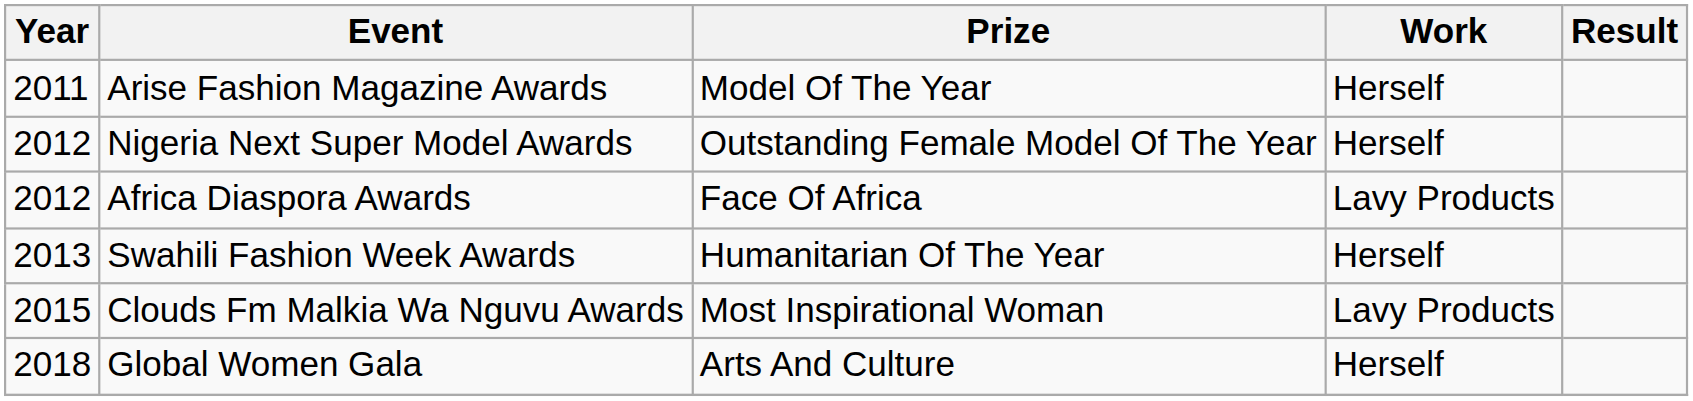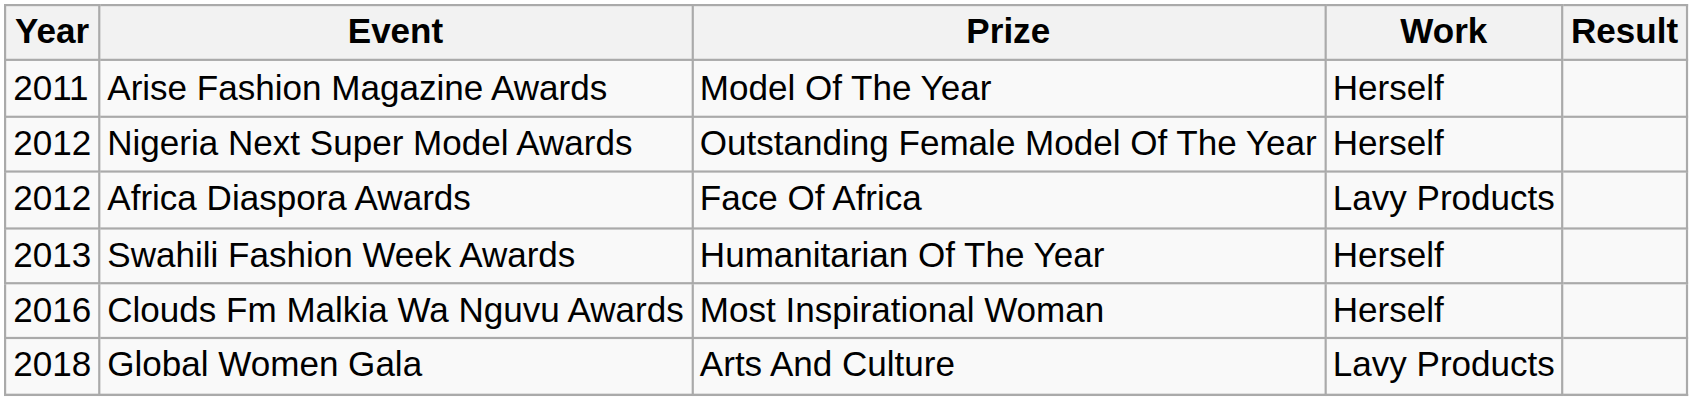Clouds Fm Malkia Wa Nguvu Awards | Year: 2015 -> 2016
Clouds Fm Malkia Wa Nguvu Awards | Work: Lavy Products -> Herself
Global Women Gala | Work: Herself -> Lavy Products
